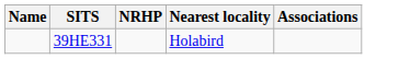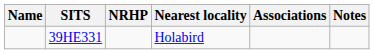+ column: Notes
